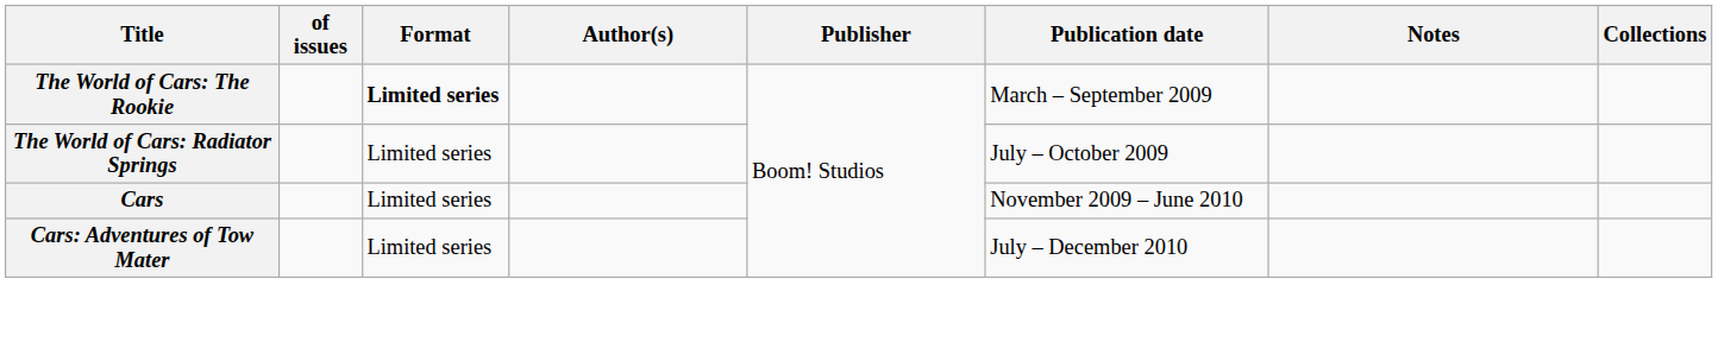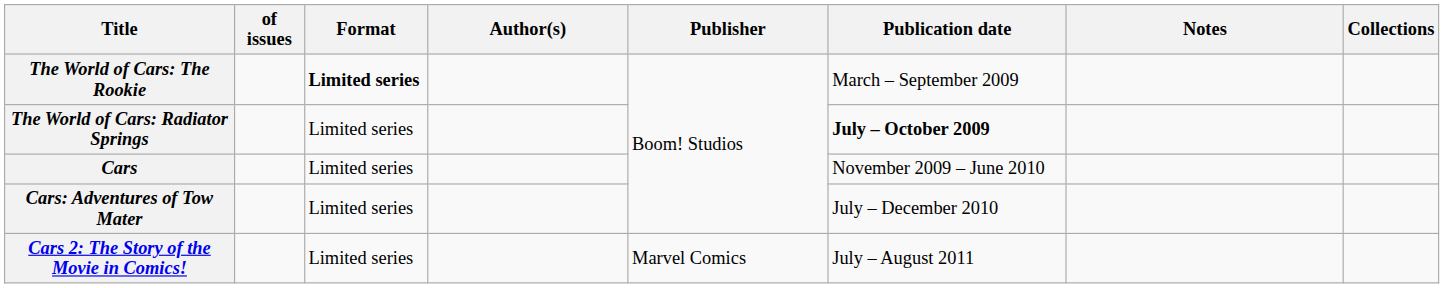The World of Cars: Radiator Springs | Publication date: normal -> bold
+ row: Cars 2: The Story of the Movie in Comics! | Limited series | Marvel Comics | July – August 2011
